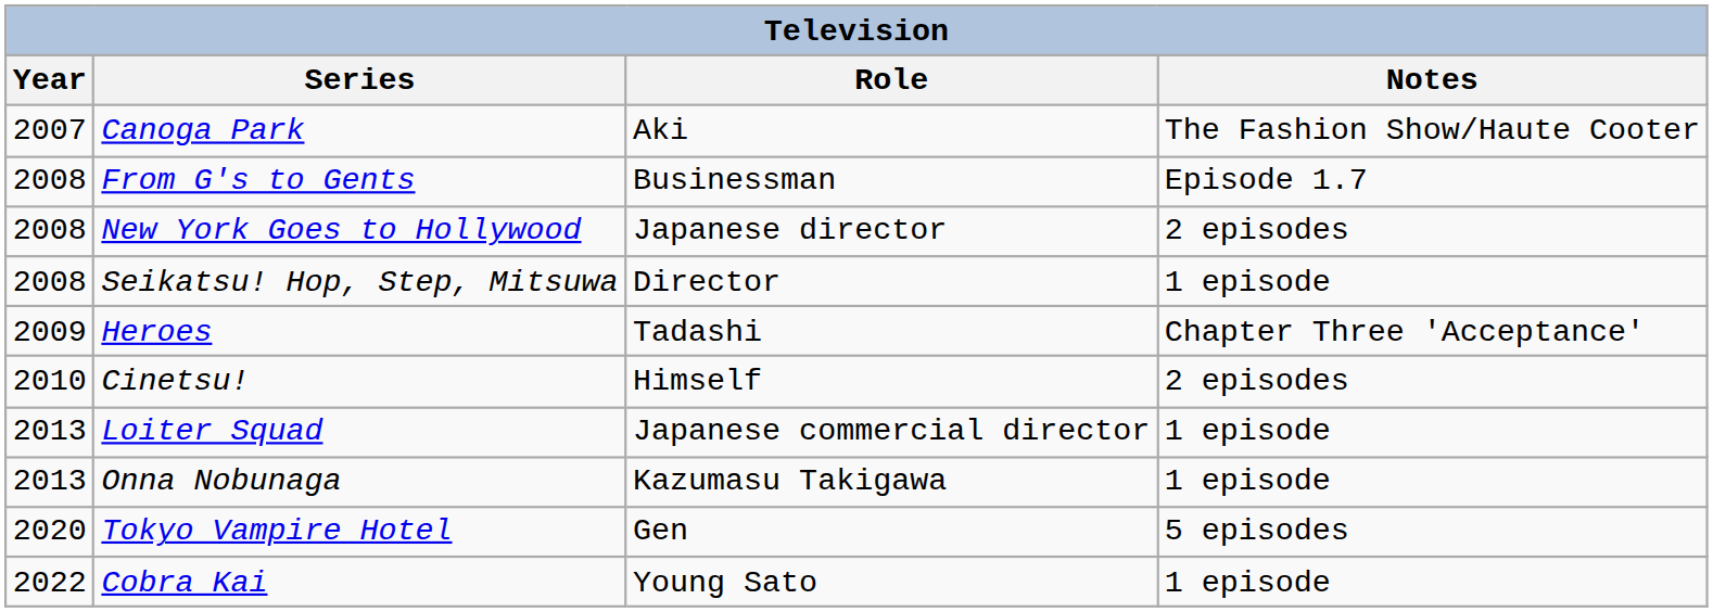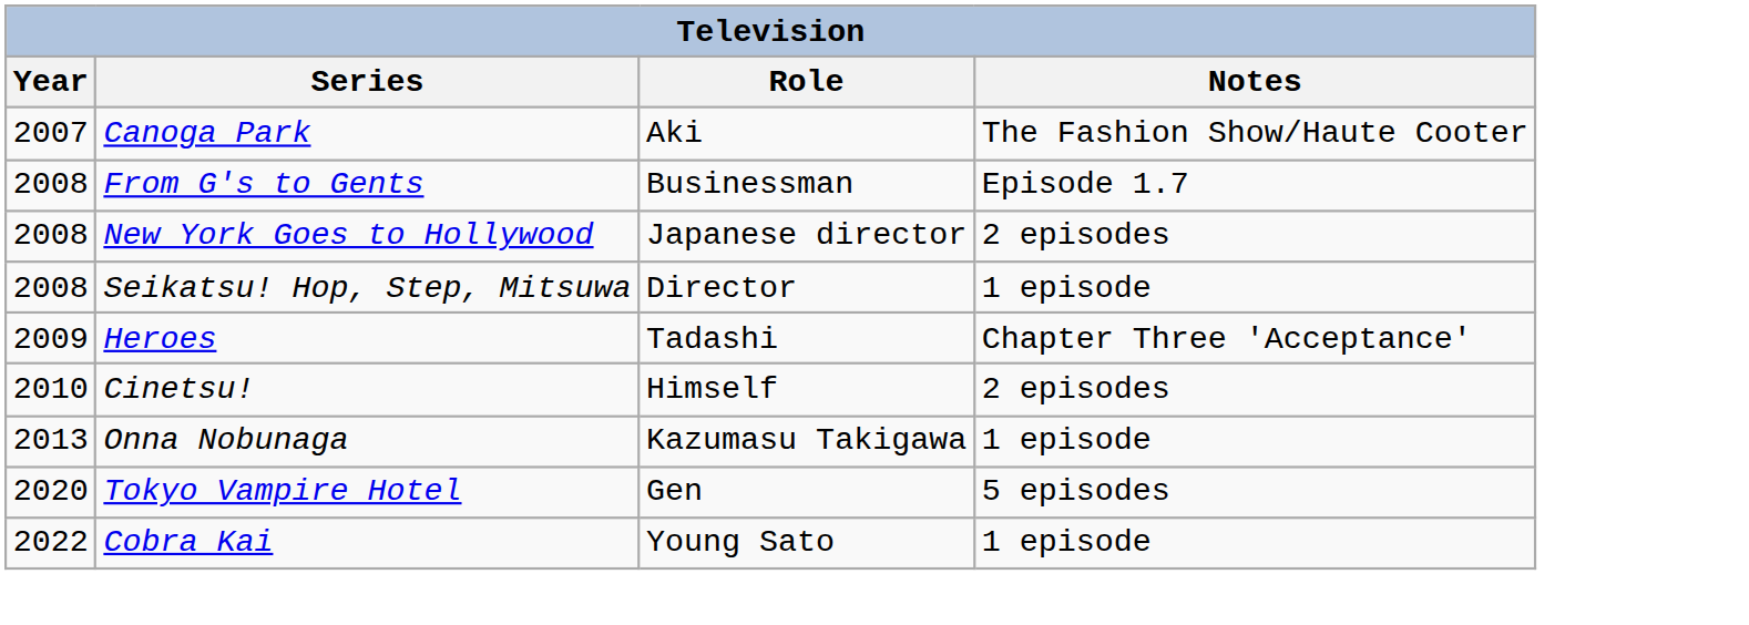- row: 2013 | Loiter Squad | Japanese commercial director | 1 episode
